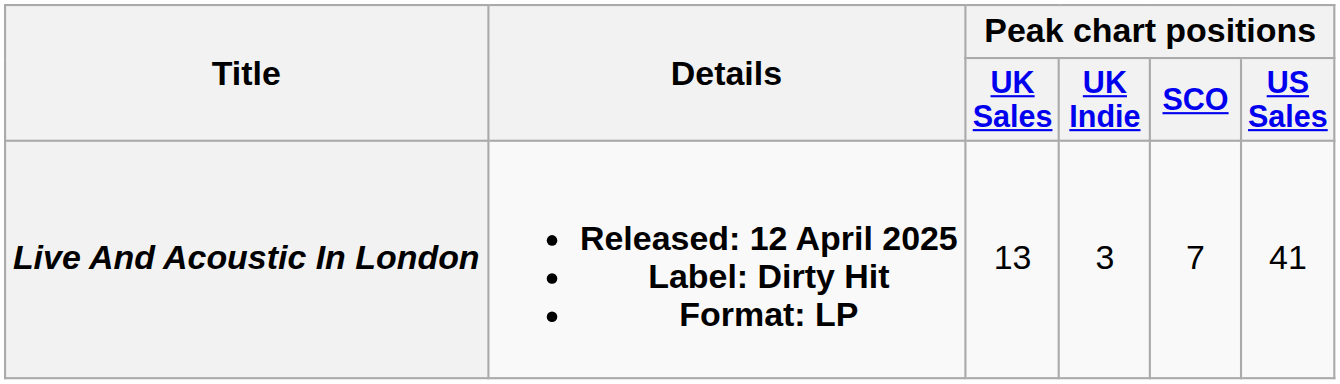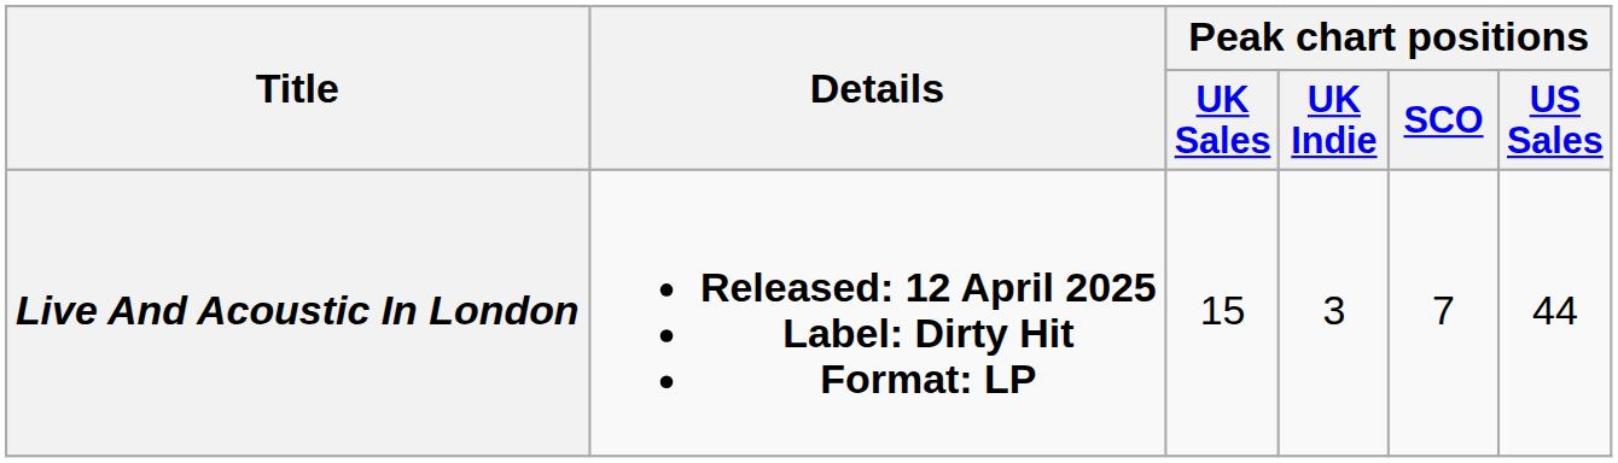Live And Acoustic In London | Peak chart positions / UK Sales: 13 -> 15
Live And Acoustic In London | Peak chart positions / US Sales: 41 -> 44
